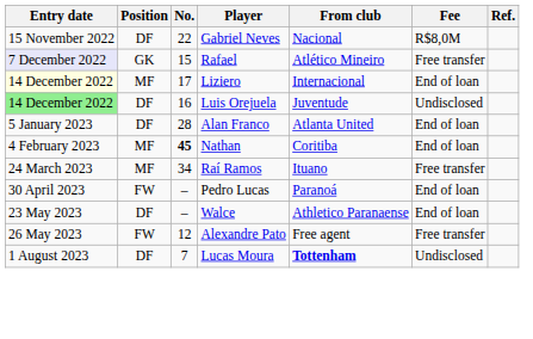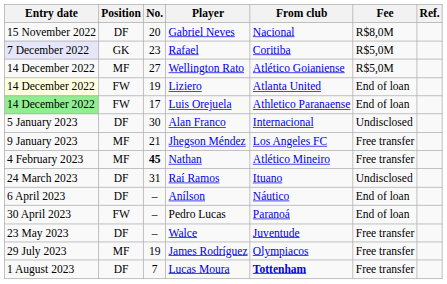Gabriel Neves | No.: 22 -> 20
Rafael | No.: 15 -> 23
Rafael | From club: Atlético Mineiro -> Coritiba
Rafael | Fee: Free transfer -> R$5,0M
+ row: 14 December 2022 | MF | 27 | Wellington Rato | Atlético Goianiense | R$5,0M
Liziero | Position: MF -> FW
Liziero | No.: 17 -> 19
Liziero | From club: Internacional -> Atlanta United
Luis Orejuela | Position: DF -> FW
Luis Orejuela | No.: 16 -> 17
Luis Orejuela | From club: Juventude -> Athletico Paranaense
Luis Orejuela | Fee: Undisclosed -> End of loan
Alan Franco | No.: 28 -> 30
Alan Franco | From club: Atlanta United -> Internacional
Alan Franco | Fee: End of loan -> Undisclosed
+ row: 9 January 2023 | MF | 21 | Jhegson Méndez | Los Angeles FC | Free transfer
Nathan | From club: Coritiba -> Atlético Mineiro
Nathan | Fee: End of loan -> Free transfer
Raí Ramos | Position: MF -> DF
Raí Ramos | No.: 34 -> 31
Raí Ramos | Fee: Free transfer -> Undisclosed
+ row: 6 April 2023 | DF | – | Anílson | Náutico | End of loan
Walce | From club: Athletico Paranaense -> Juventude
Walce | Fee: End of loan -> Free transfer
- row: 26 May 2023 | FW | 12 | Alexandre Pato | Free agent | Free transfer
+ row: 29 July 2023 | MF | 19 | James Rodríguez | Olympiacos | Free transfer
Lucas Moura | Fee: Undisclosed -> Free transfer
